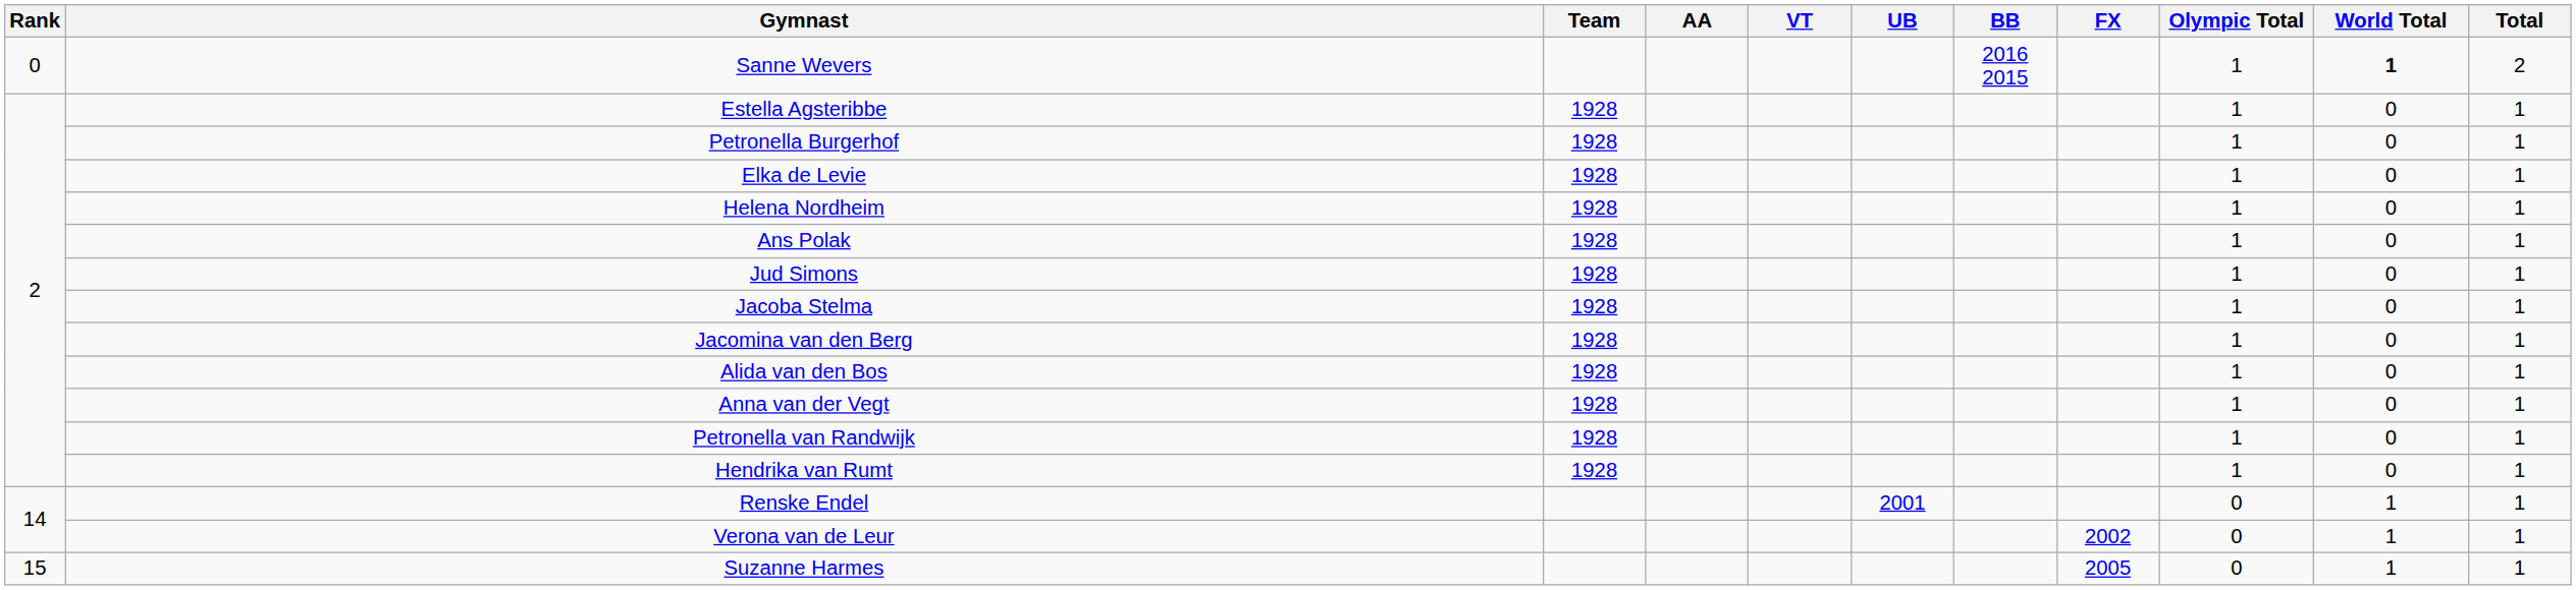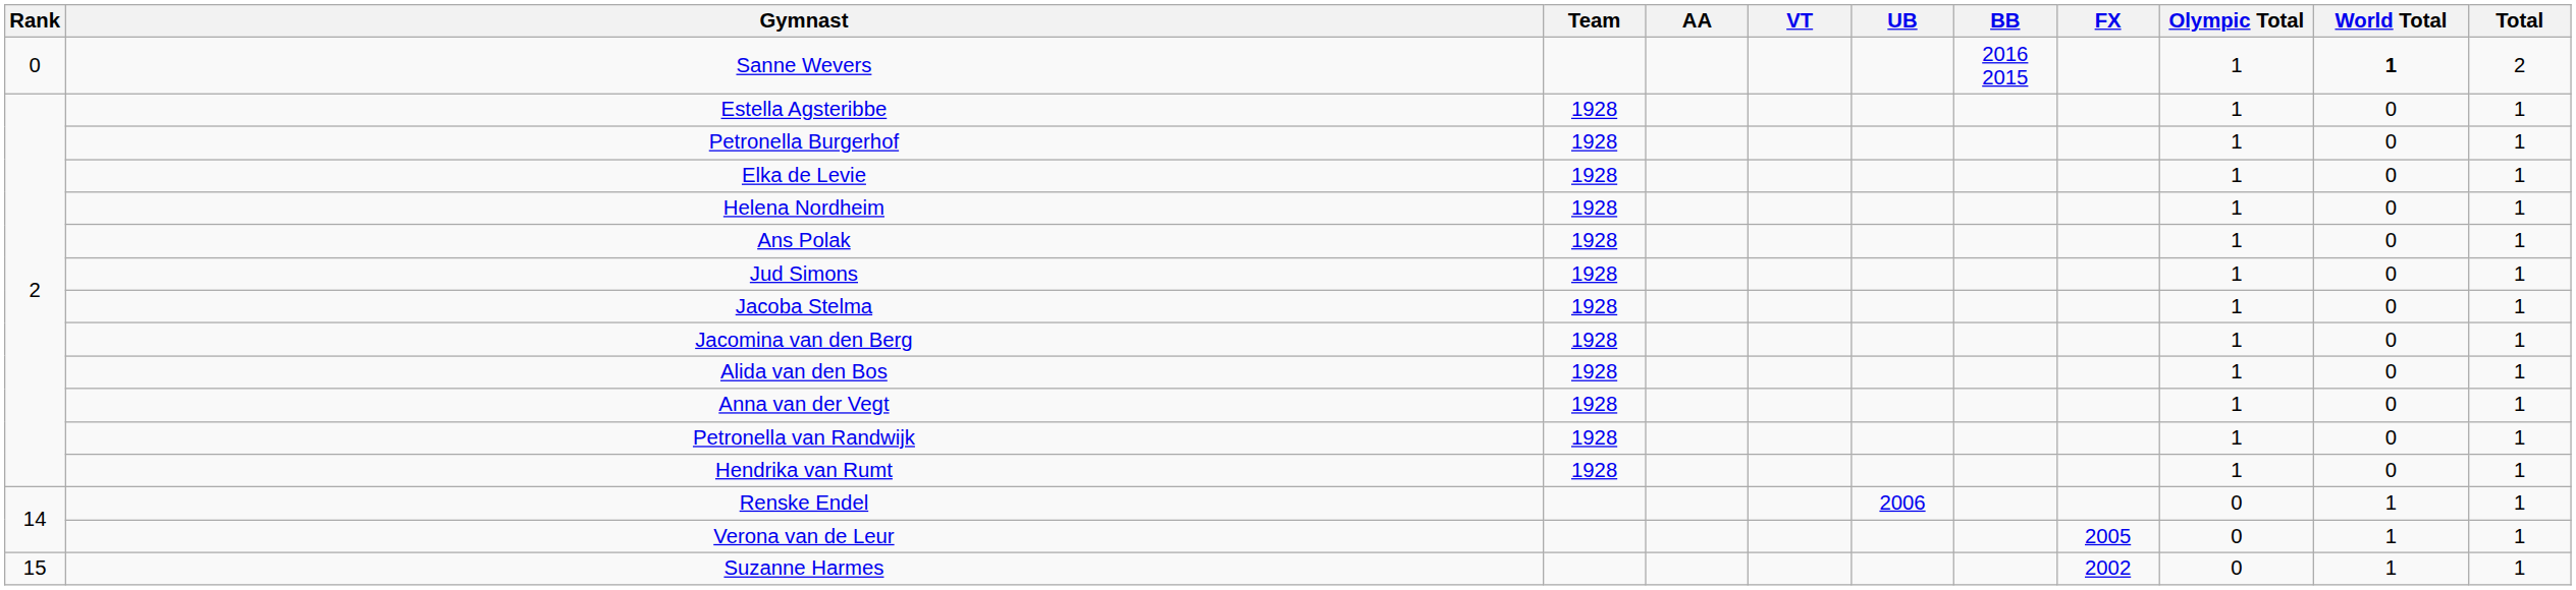Renske Endel | UB: 2001 -> 2006
Verona van de Leur | FX: 2002 -> 2005
Suzanne Harmes | FX: 2005 -> 2002
